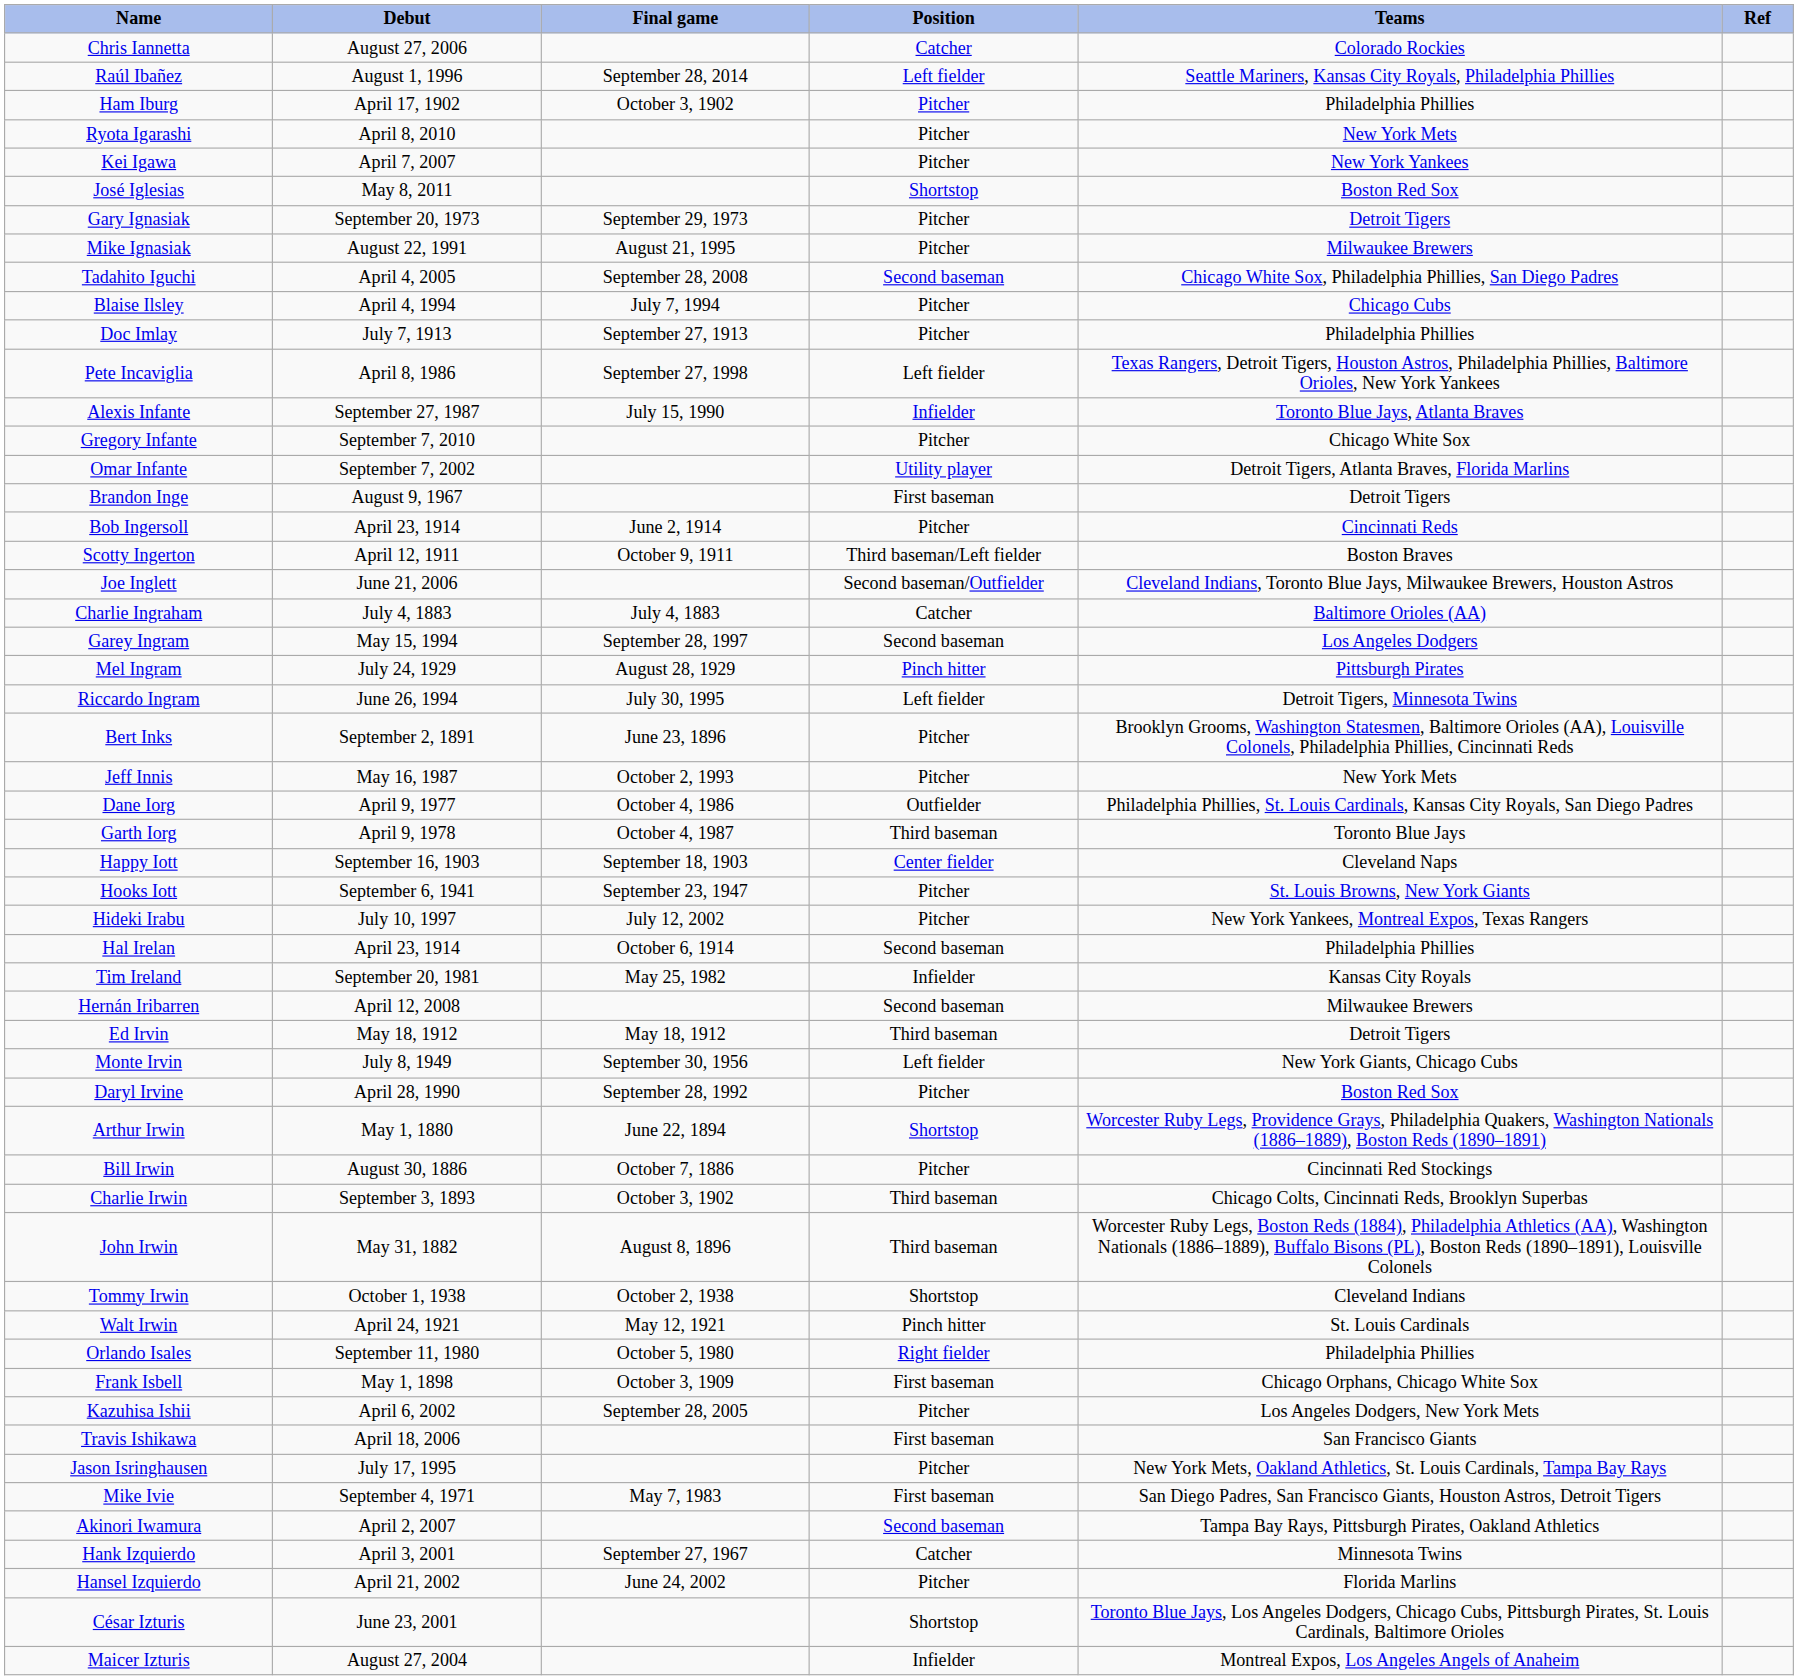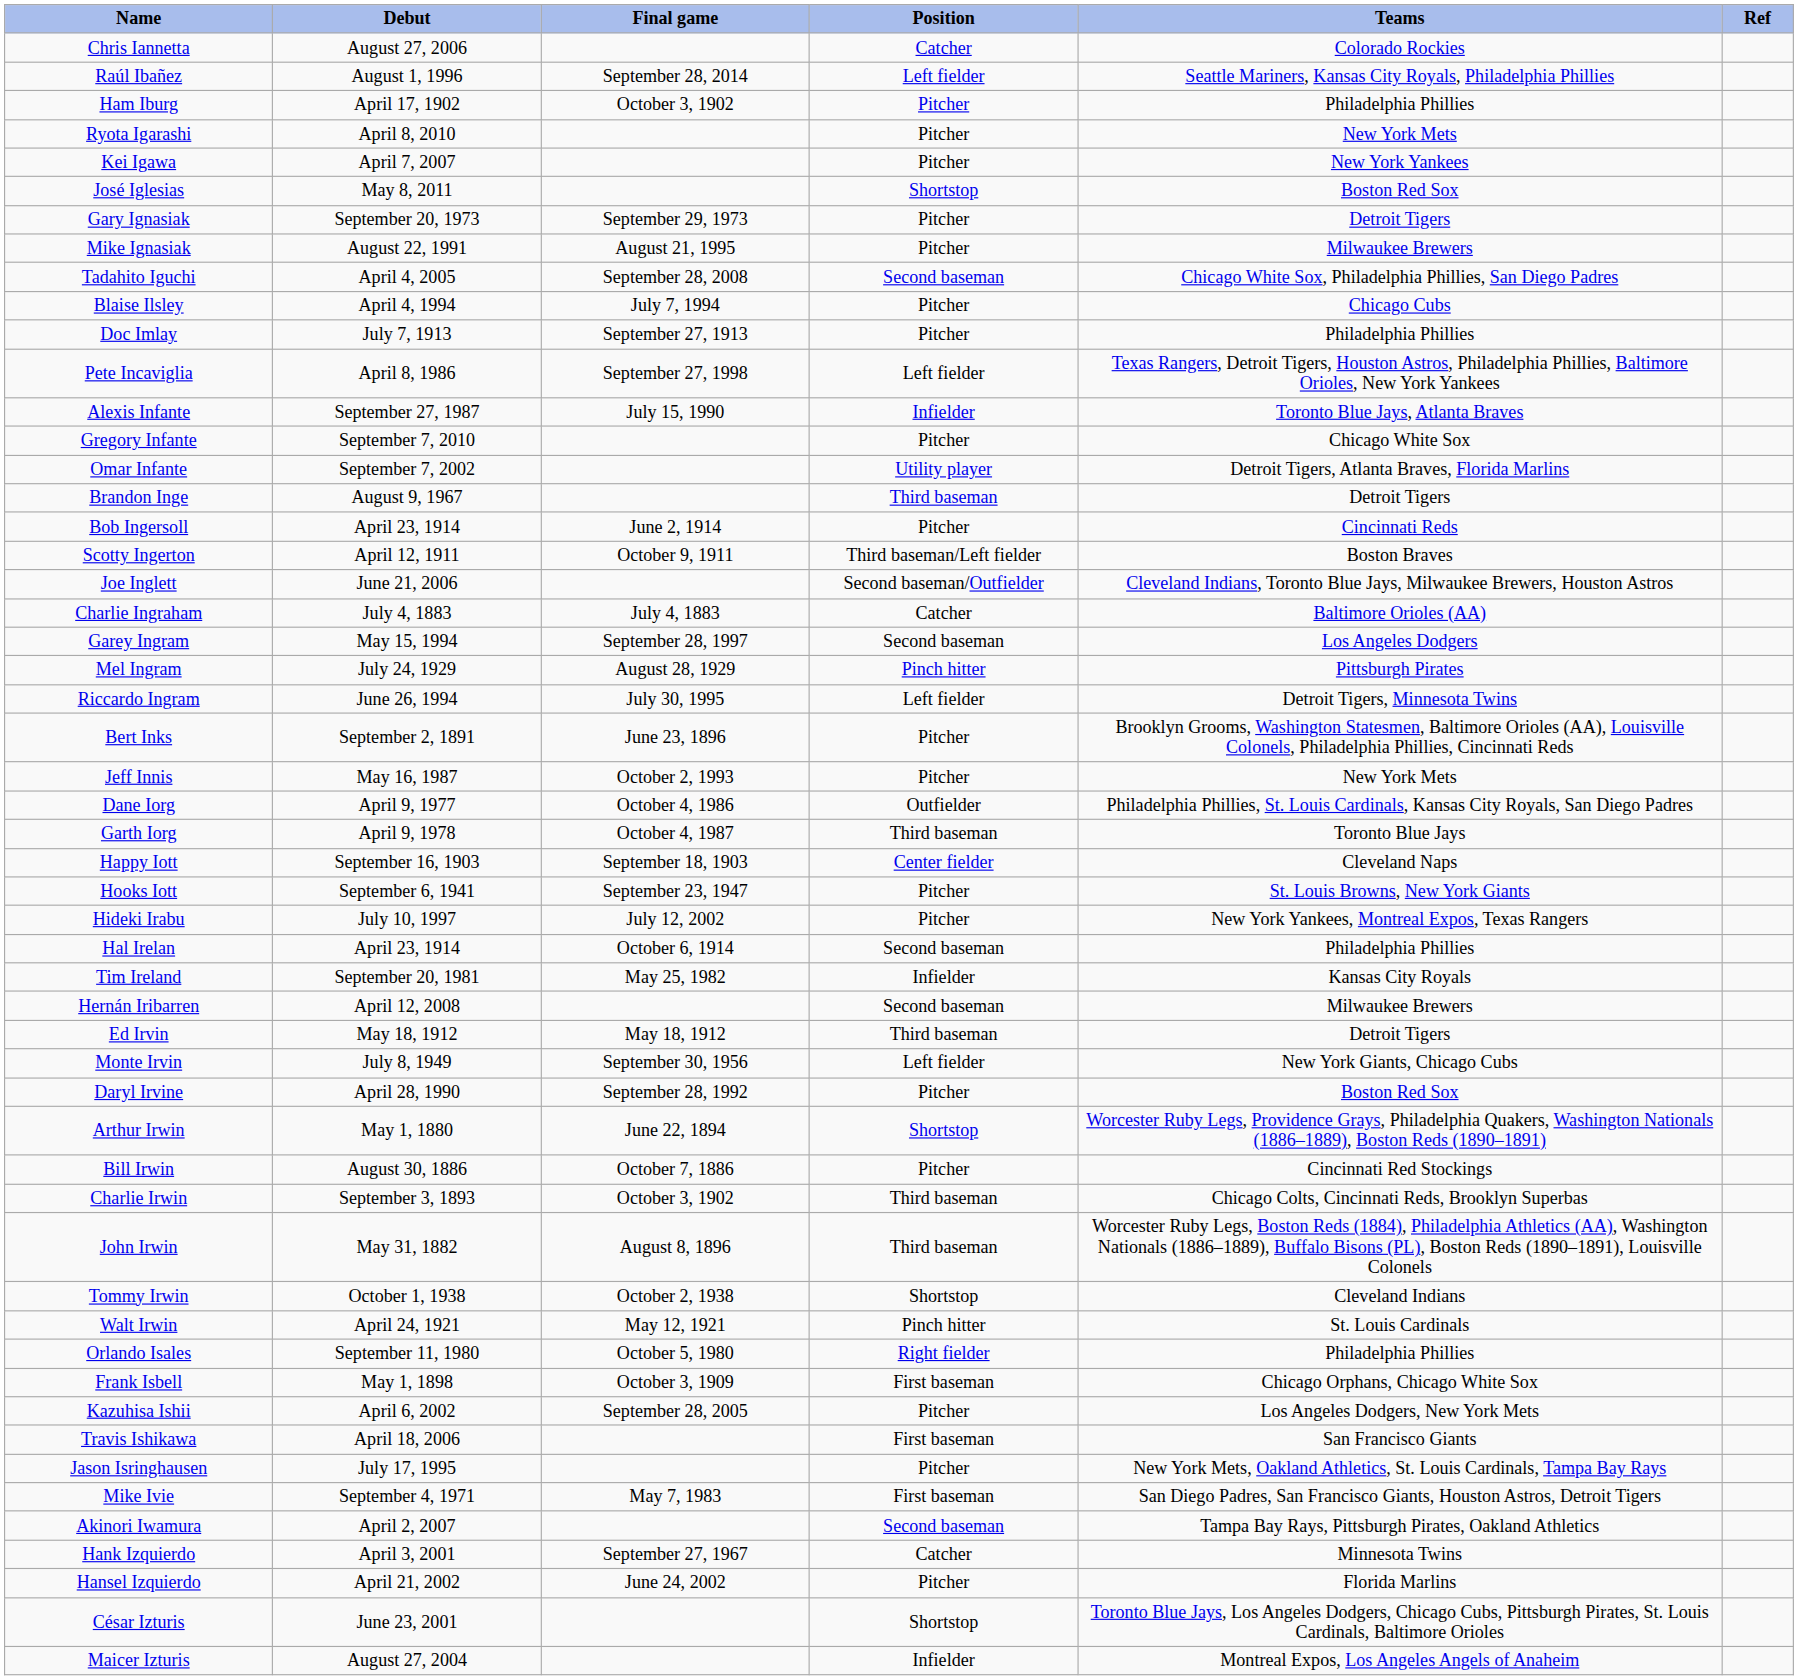Brandon Inge | Position: First baseman -> Third baseman
